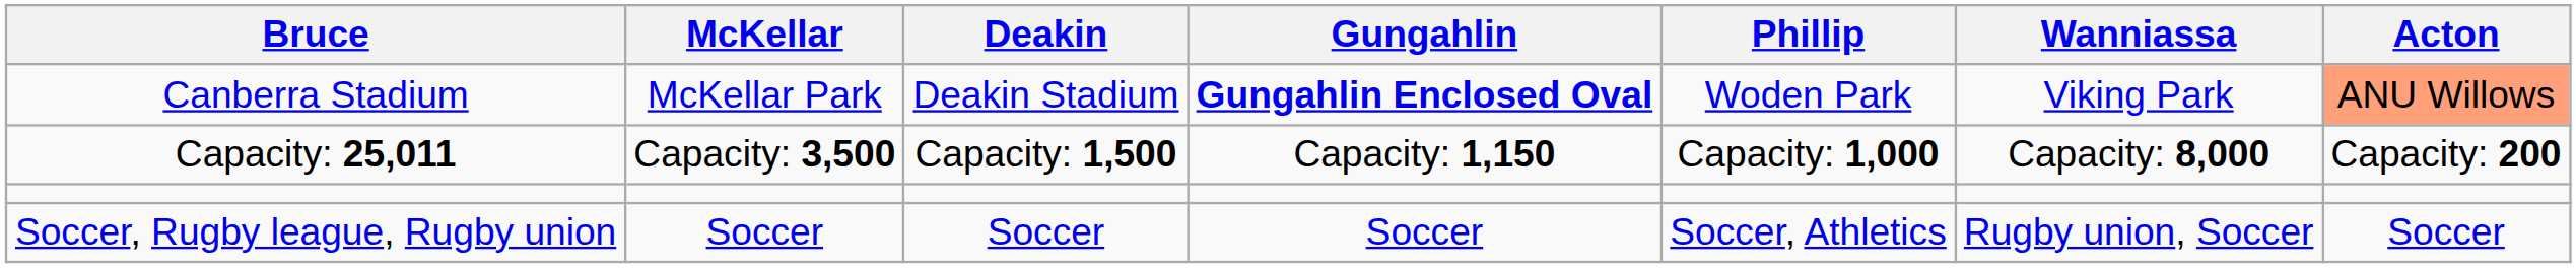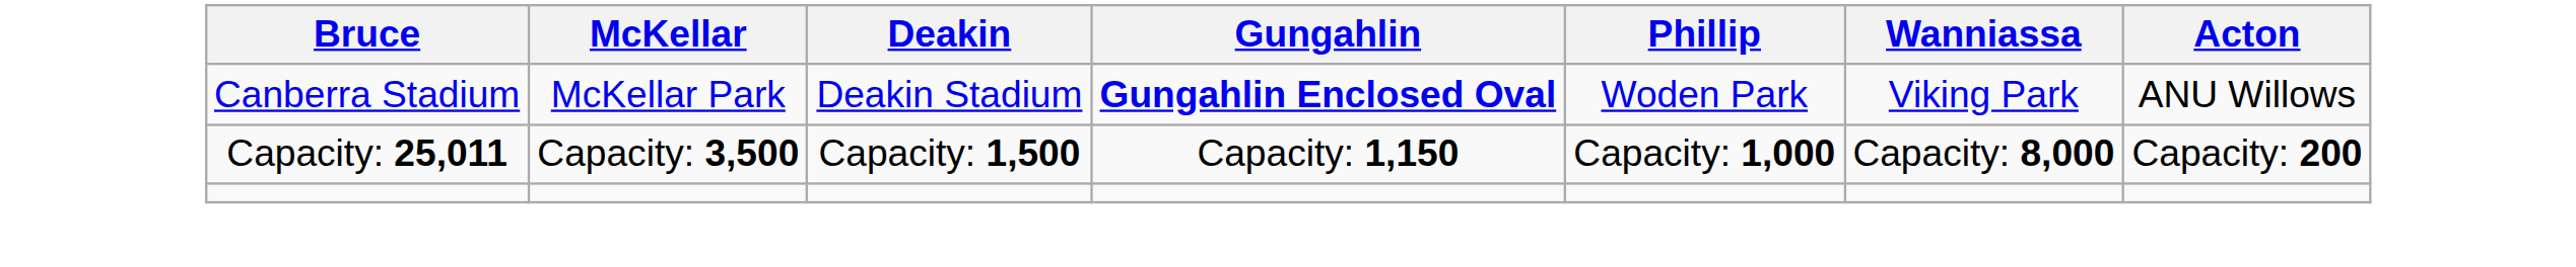Canberra Stadium | Acton: lightsalmon background -> no background
- row: Soccer, Rugby league, Rugby union | Soccer | Soccer | Soccer | Soccer, Athletics | Rugby union, Soccer | Soccer
